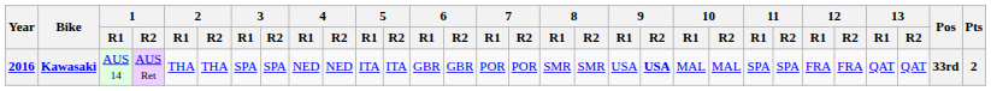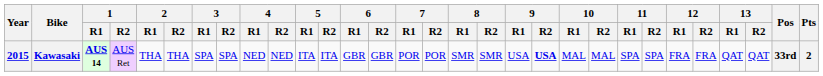Kawasaki | Year: 2016 -> 2015
Kawasaki | 1 / R1: normal -> bold
